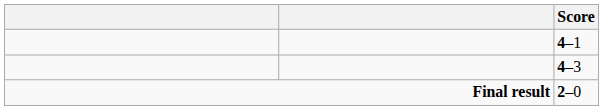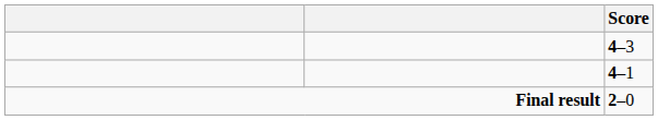rows swapped: 4–3 <-> 4–1
